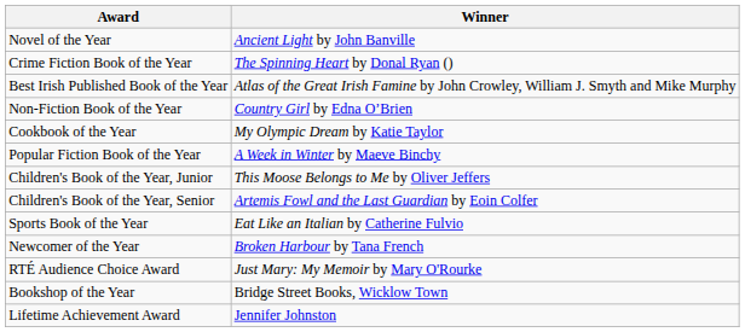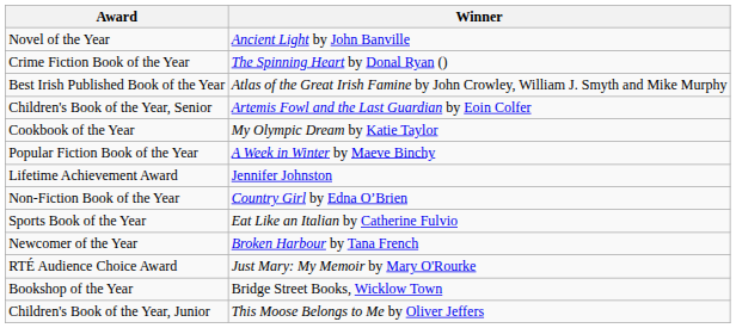rows swapped: Non-Fiction Book of the Year <-> Children's Book of the Year, Senior
rows swapped: Children's Book of the Year, Junior <-> Lifetime Achievement Award
